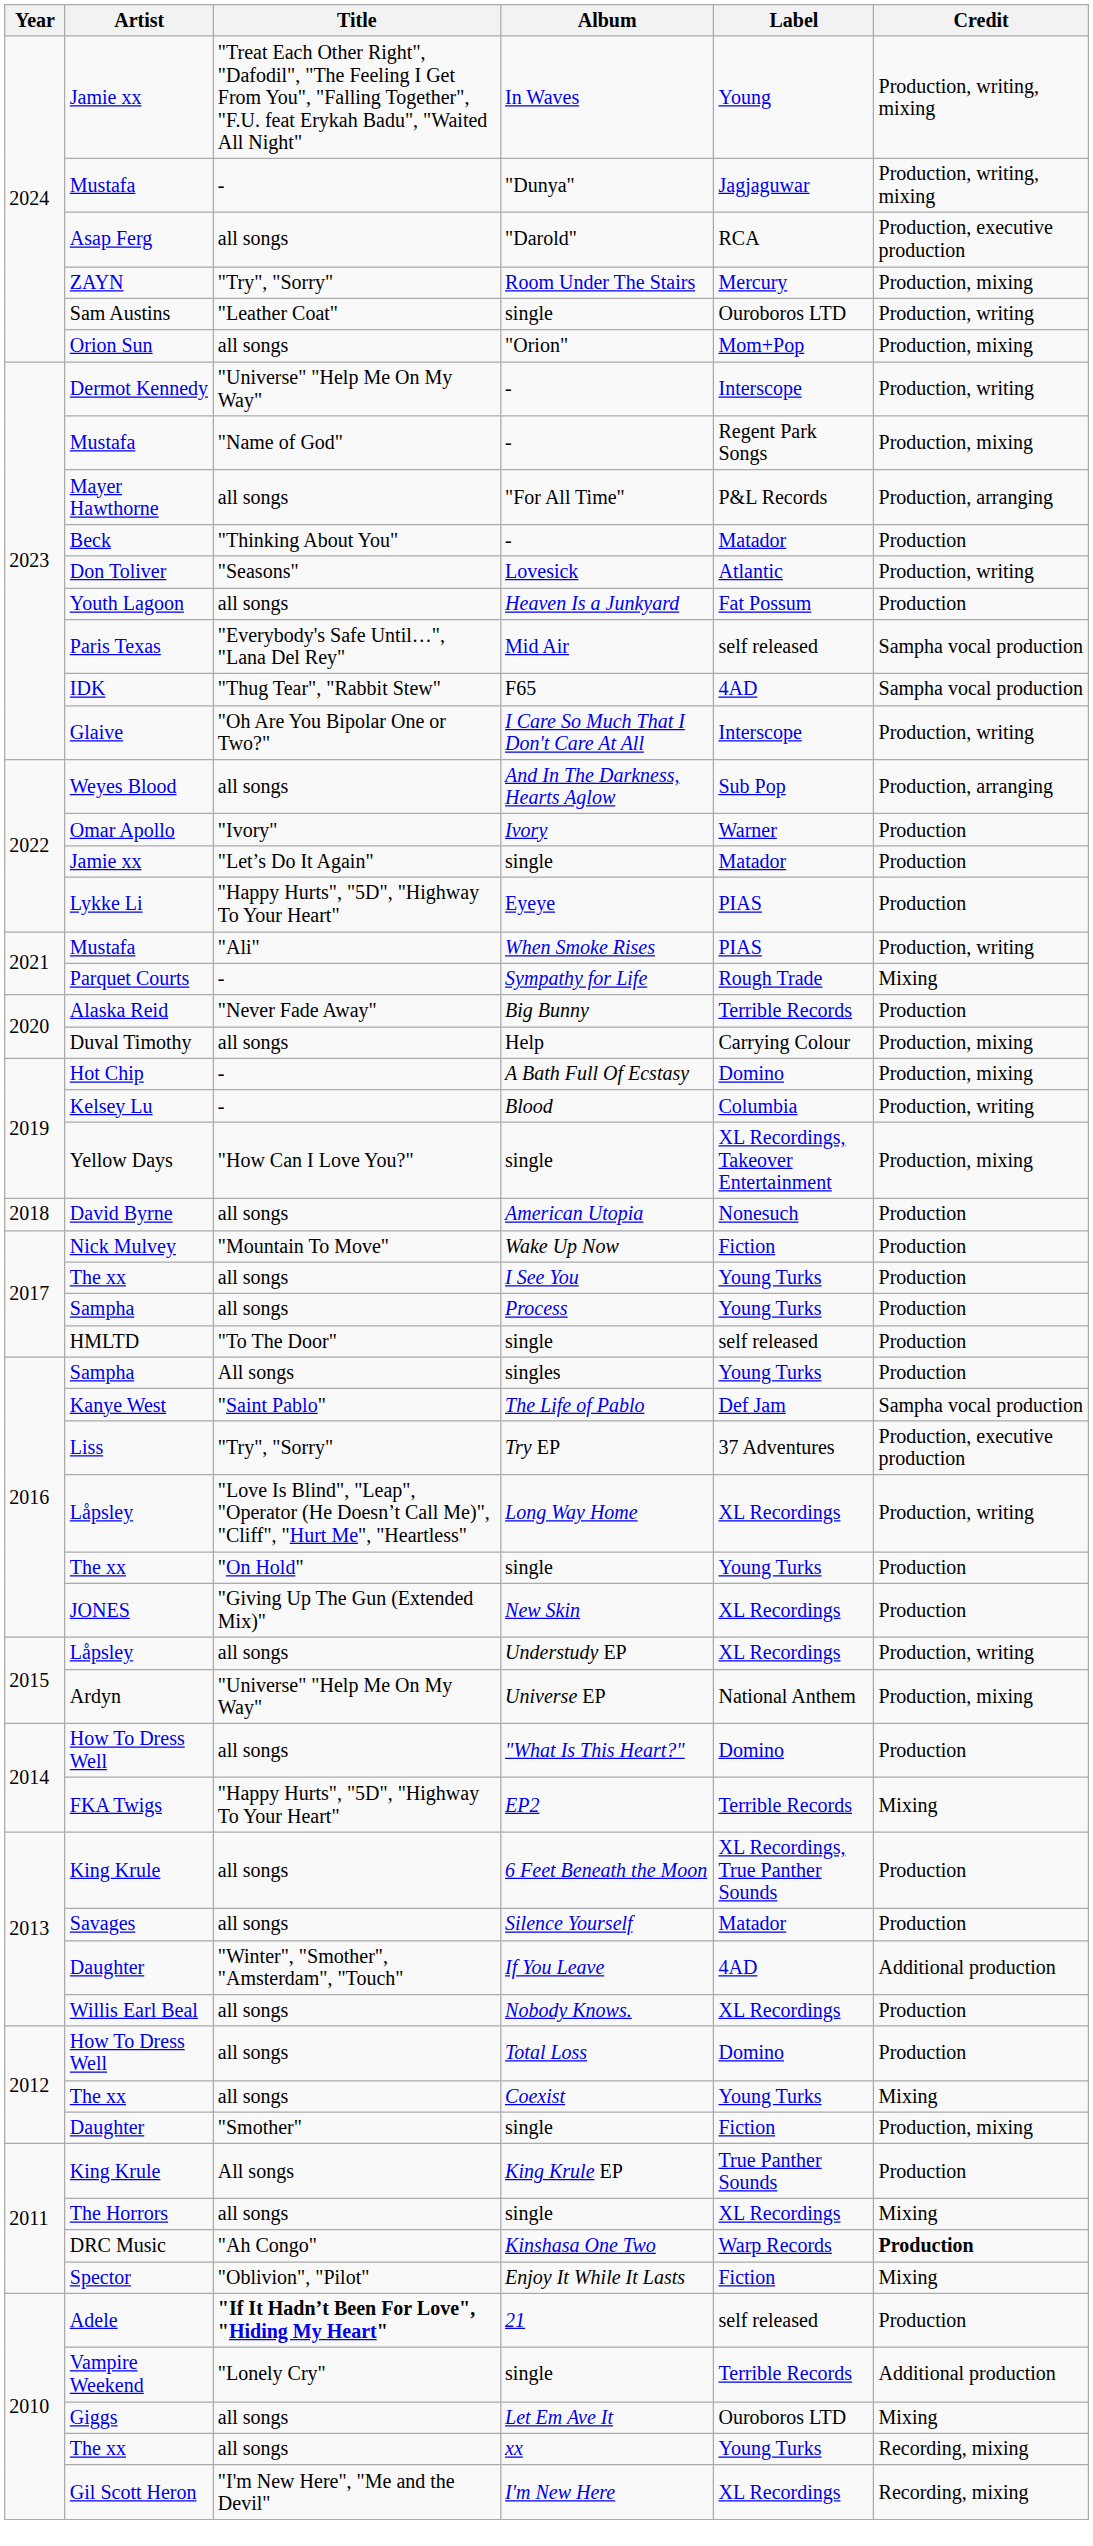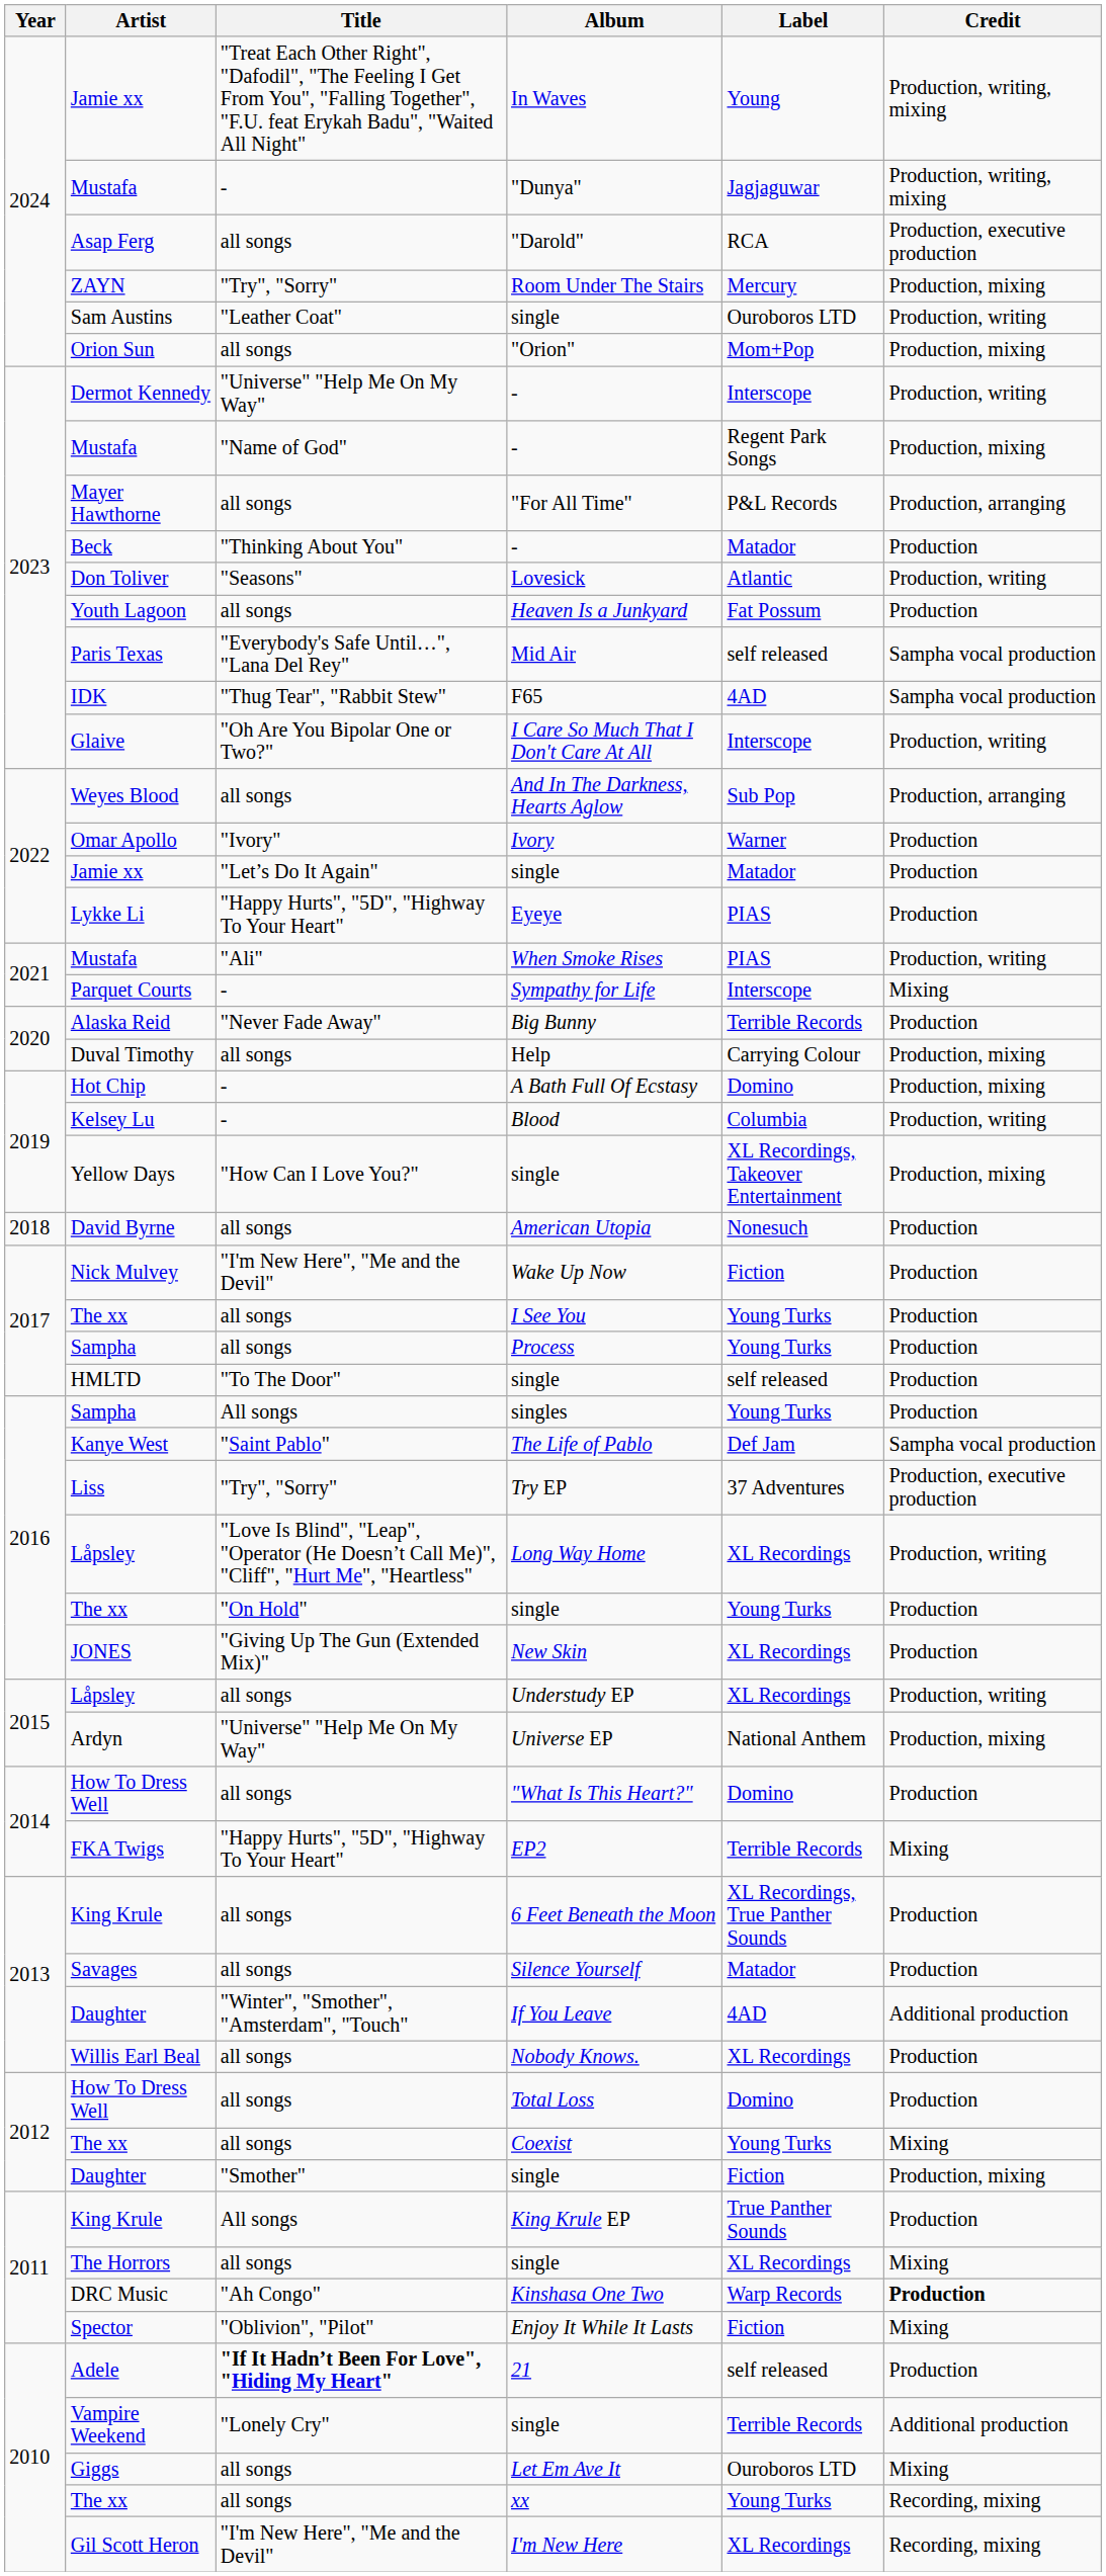Sympathy for Life | Label: Rough Trade -> Interscope
Wake Up Now | Title: "Mountain To Move" -> "I'm New Here", "Me and the Devil"
